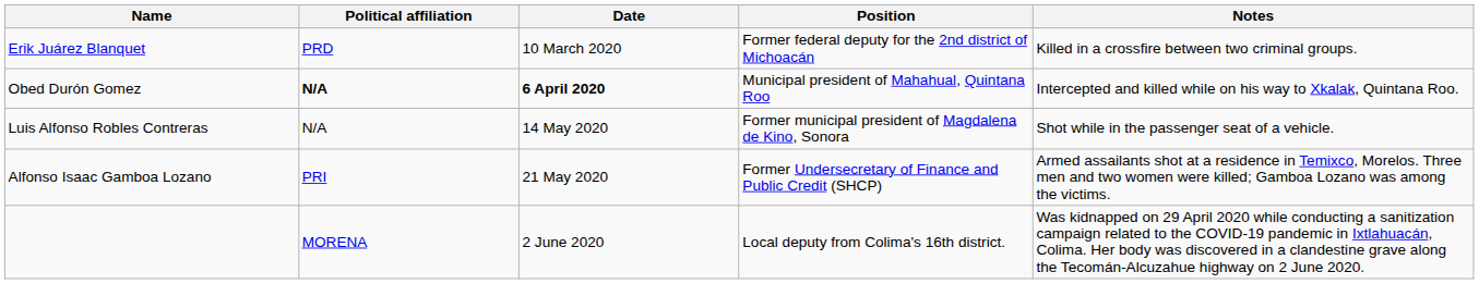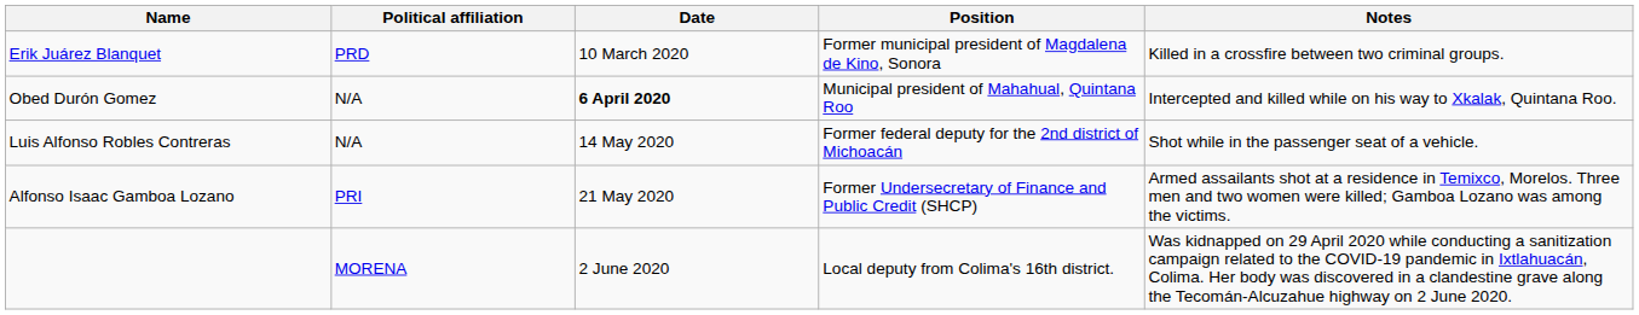Erik Juárez Blanquet | Position: Former federal deputy for the 2nd district of Michoacán -> Former municipal president of Magdalena de Kino, Sonora
Obed Durón Gomez | Political affiliation: bold -> normal
Luis Alfonso Robles Contreras | Position: Former municipal president of Magdalena de Kino, Sonora -> Former federal deputy for the 2nd district of Michoacán
